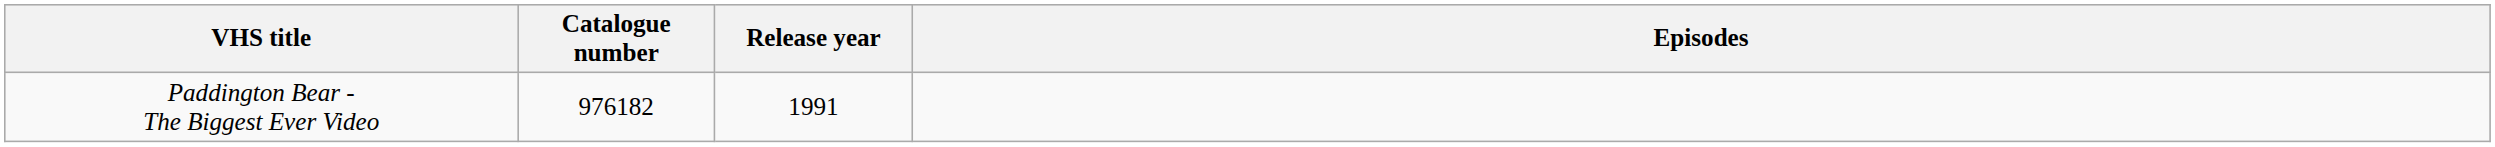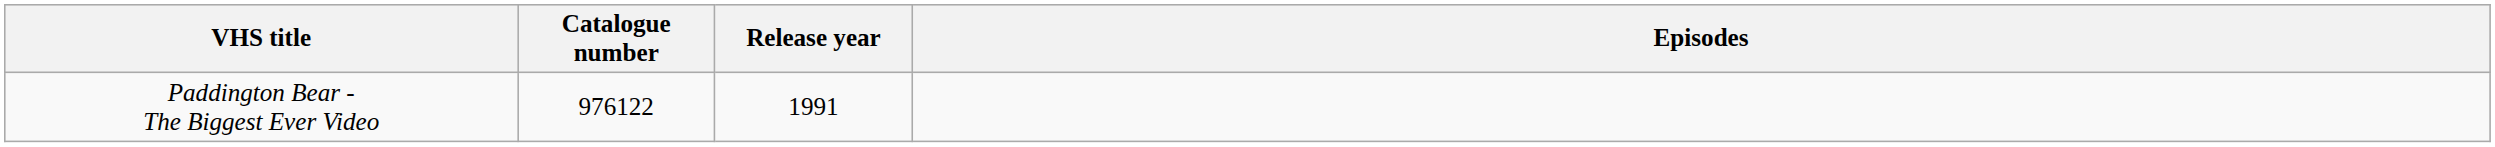Paddington Bear - The Biggest Ever Video | Catalogue number: 976182 -> 976122
